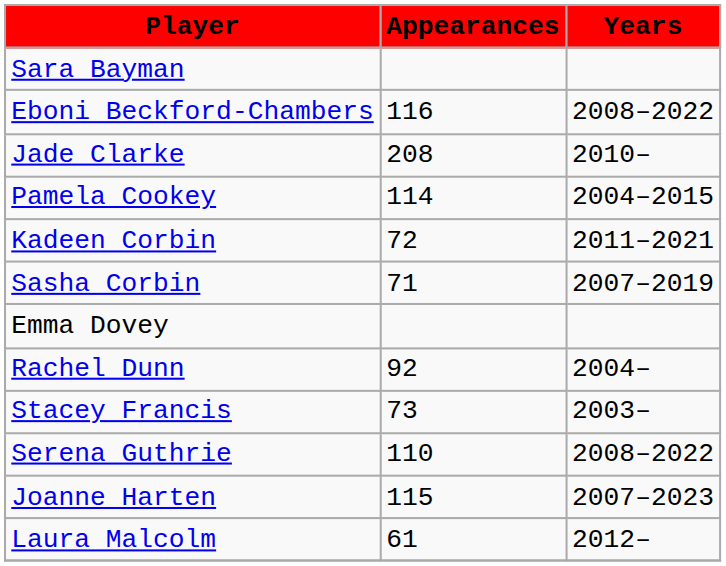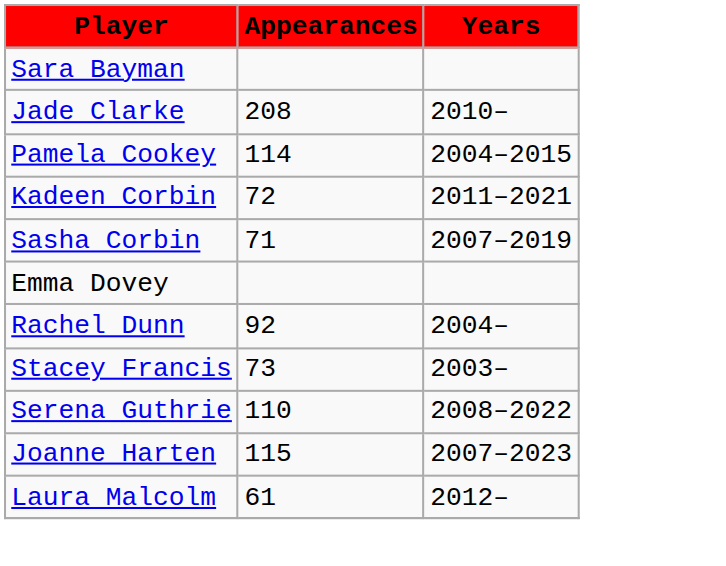- row: Eboni Beckford-Chambers | 116 | 2008–2022
